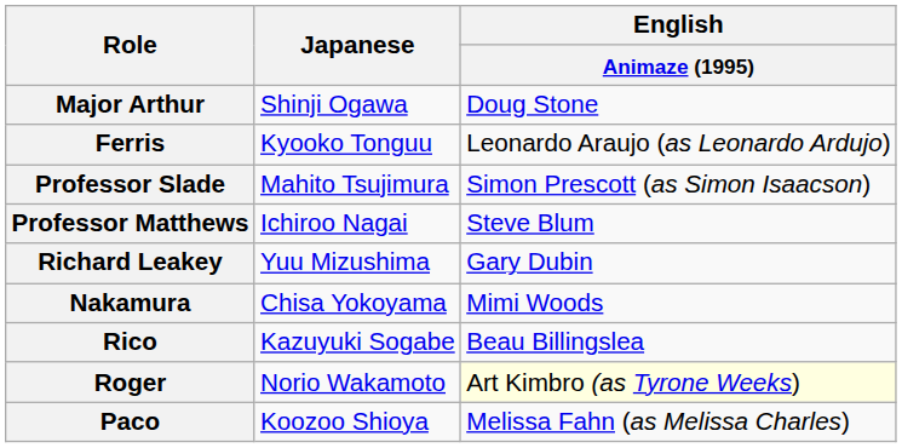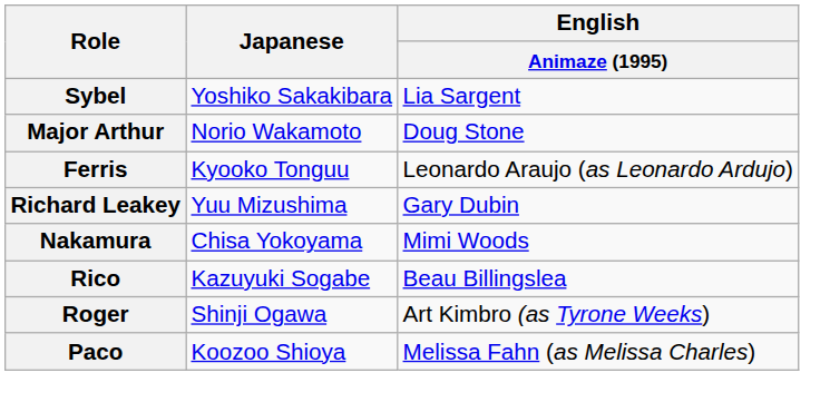+ row: Sybel | Yoshiko Sakakibara | Lia Sargent
Major Arthur | Japanese: Shinji Ogawa -> Norio Wakamoto
- row: Professor Slade | Mahito Tsujimura | Simon Prescott (as Simon Isaacson)
- row: Professor Matthews | Ichiroo Nagai | Steve Blum
Roger | Japanese: Norio Wakamoto -> Shinji Ogawa
Roger | English / Animaze (1995): lightyellow background -> no background
